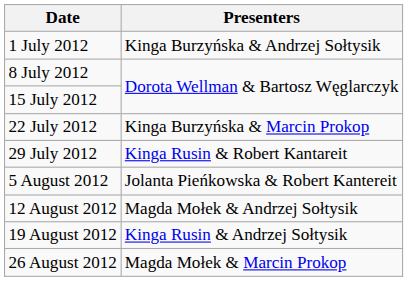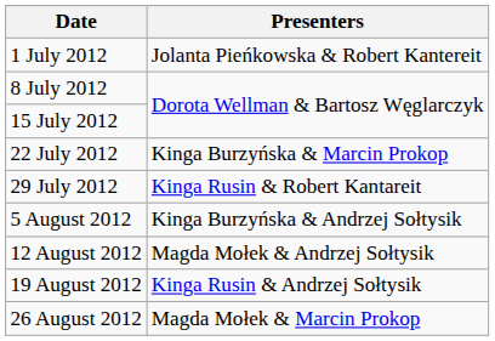1 July 2012 | Presenters: Kinga Burzyńska & Andrzej Sołtysik -> Jolanta Pieńkowska & Robert Kantereit
5 August 2012 | Presenters: Jolanta Pieńkowska & Robert Kantereit -> Kinga Burzyńska & Andrzej Sołtysik
